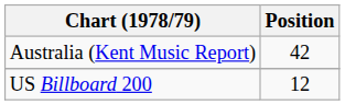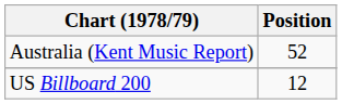Australia (Kent Music Report) | Position: 42 -> 52
